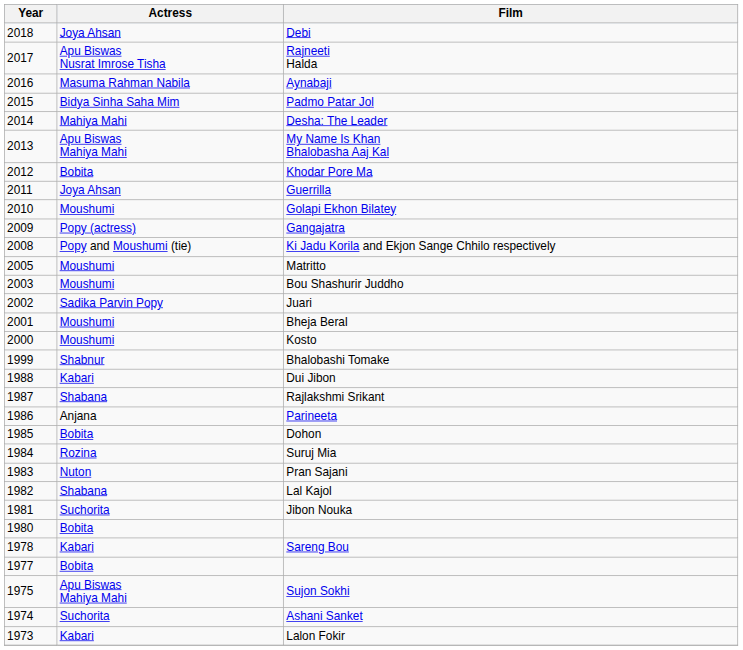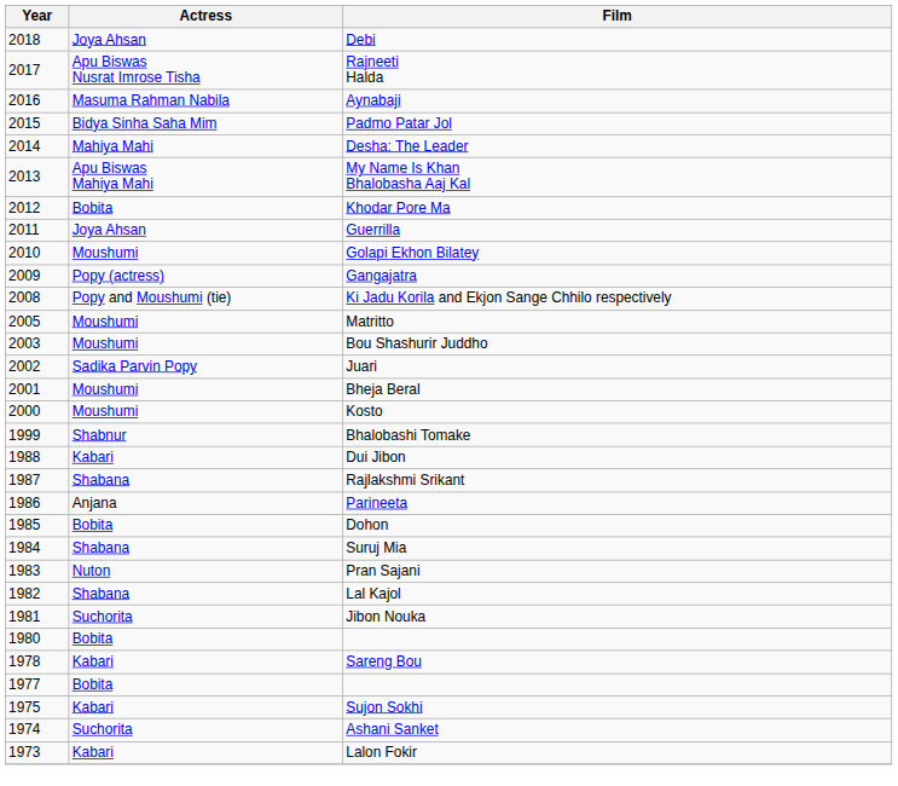Suruj Mia | Actress: Rozina -> Shabana
Sujon Sokhi | Actress: Apu Biswas Mahiya Mahi -> Kabari
